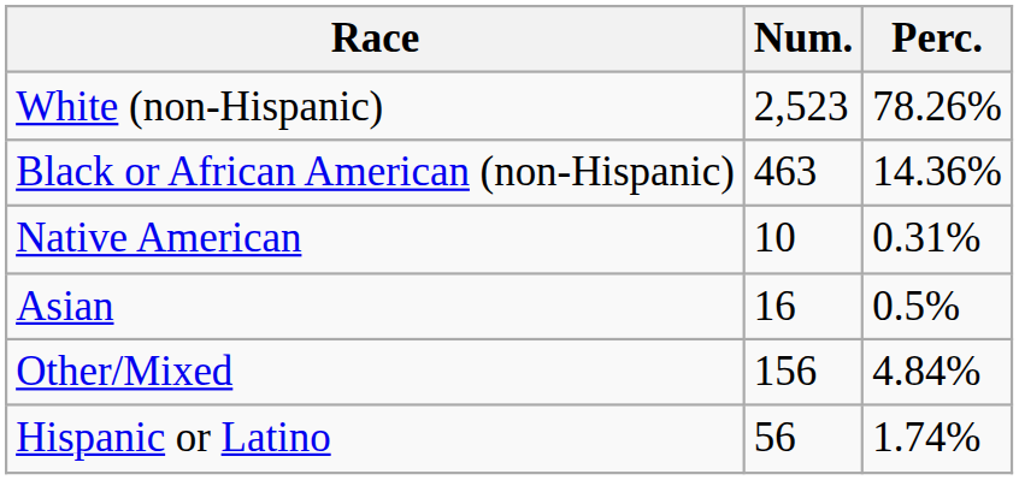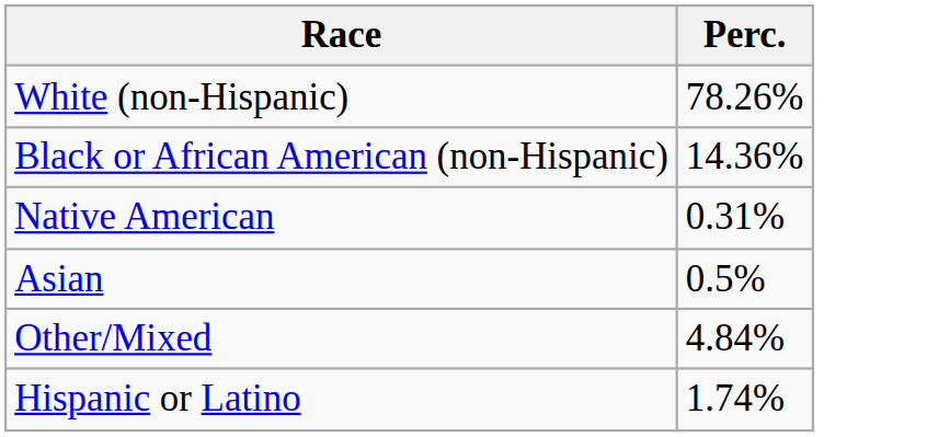- column: Num. | 2,523 | 463 | 10 | 16 | 156 | 56
